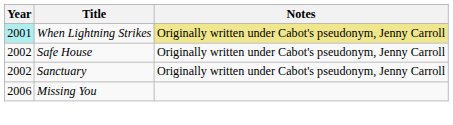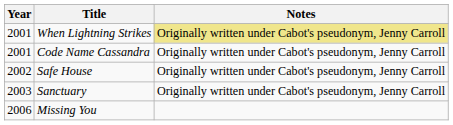When Lightning Strikes | Year: paleturquoise background -> no background
+ row: 2001 | Code Name Cassandra | Originally written under Cabot's pseudonym, Jenny Carroll
Sanctuary | Year: 2002 -> 2003
